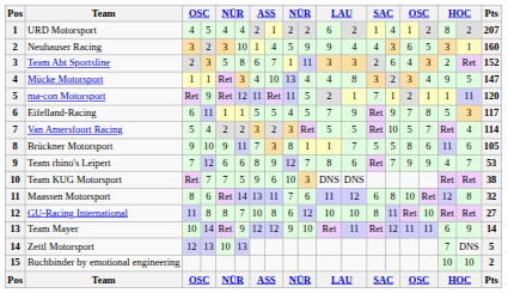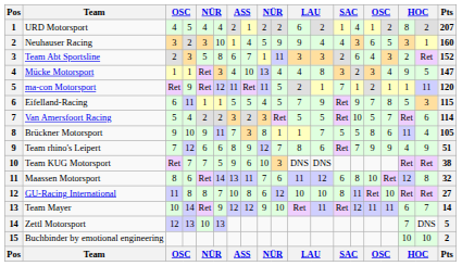Eifelland-Racing | Pts: 117 -> 115
Van Amersfoort Racing | column 18: 4 -> 6
Brückner Motorsport | column 18: 6 -> 4
Team rhino's Leipert | column 18: 7 -> 9
Team rhino's Leipert | Pts: 53 -> 51
Team Mayer | column 18: 9 -> 7
